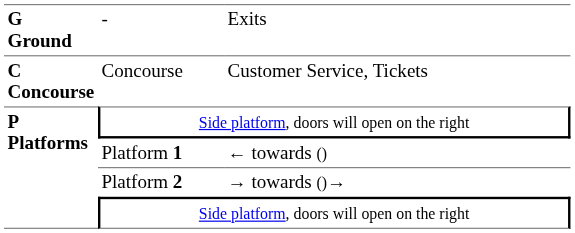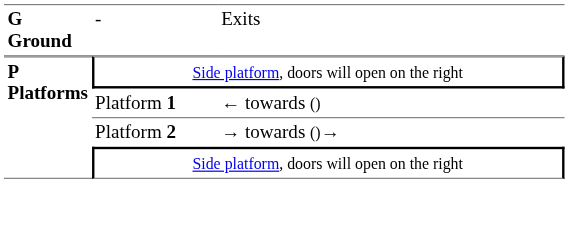- row: C Concourse | Concourse | Customer Service, Tickets
